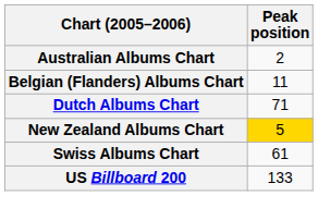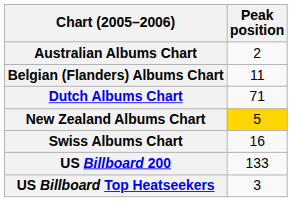Swiss Albums Chart | Peak position: 61 -> 16
+ row: US Billboard Top Heatseekers | 3
